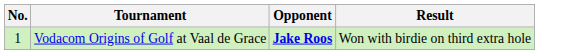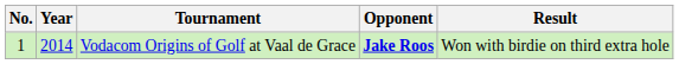+ column: Year | 2014
